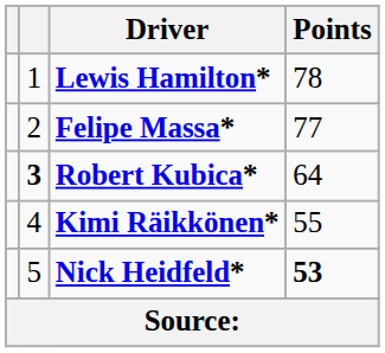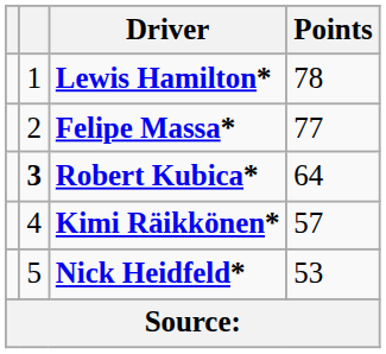Kimi Räikkönen* | Points: 55 -> 57
Nick Heidfeld* | Points: bold -> normal
